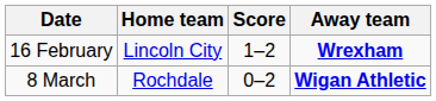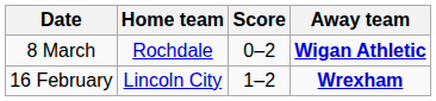rows swapped: 16 February <-> 8 March
